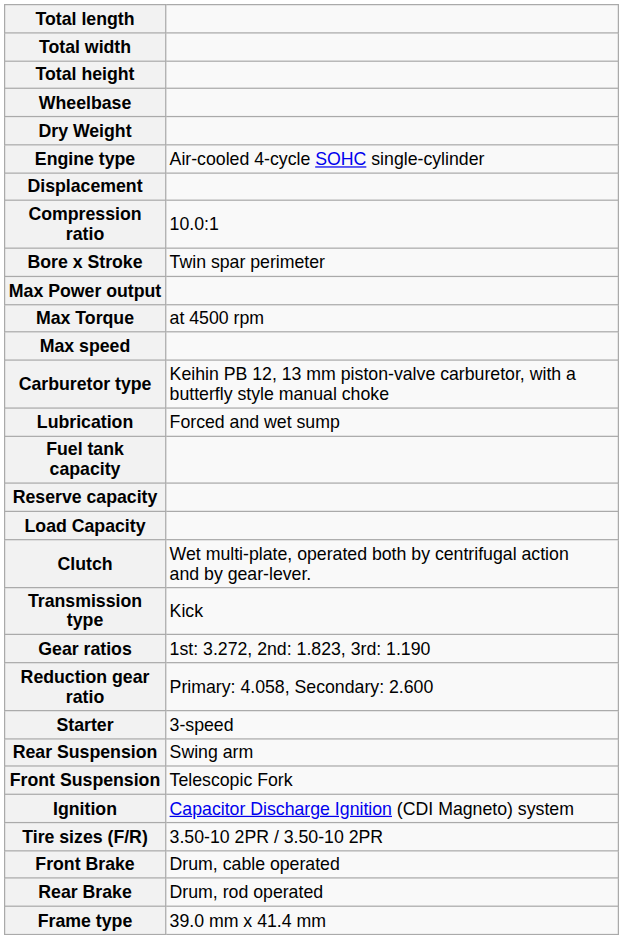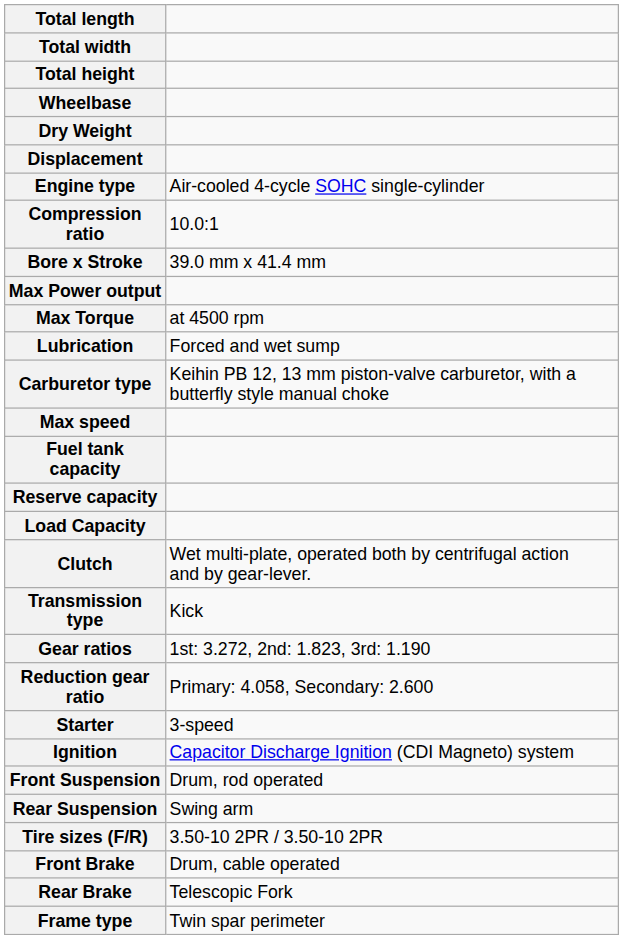rows swapped: Engine type <-> Displacement
Bore x Stroke | column 2: Twin spar perimeter -> 39.0 mm x 41.4 mm
rows swapped: Max speed <-> Lubrication
rows swapped: Ignition <-> Rear Suspension
Front Suspension | column 2: Telescopic Fork -> Drum, rod operated
Rear Brake | column 2: Drum, rod operated -> Telescopic Fork
Frame type | column 2: 39.0 mm x 41.4 mm -> Twin spar perimeter
